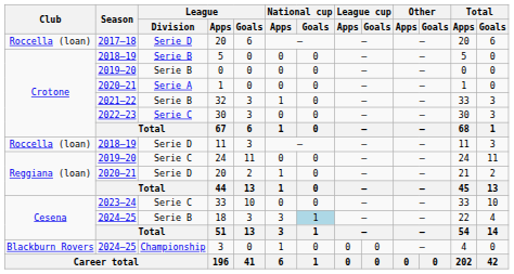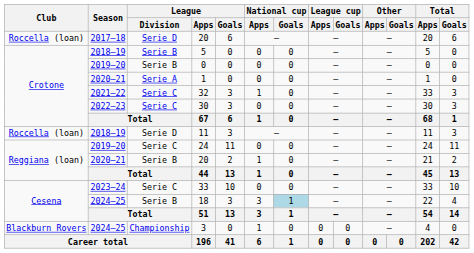32 | League / Division: Serie B -> Serie C
2020–21 / 20 | League / Division: Serie D -> Serie B
